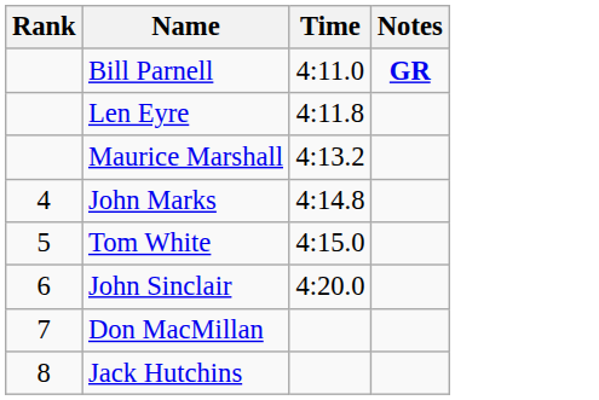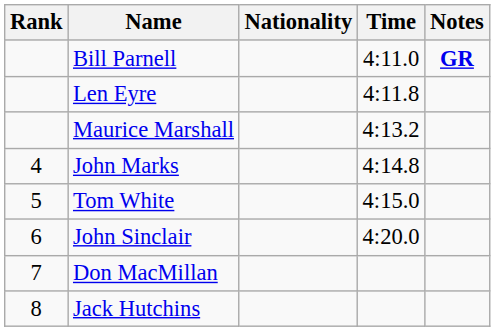+ column: Nationality
